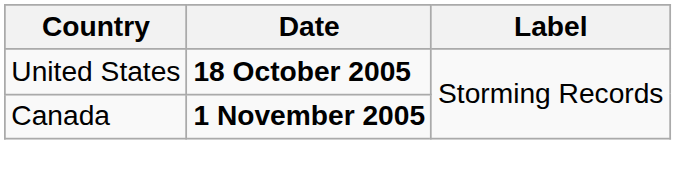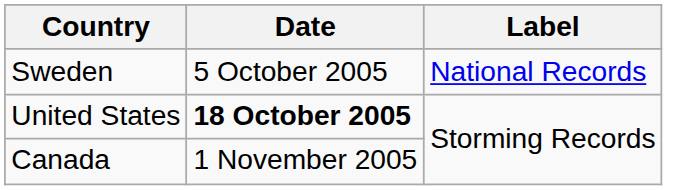+ row: Sweden | 5 October 2005 | National Records
Canada | Date: bold -> normal
